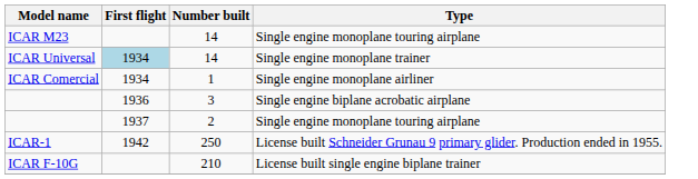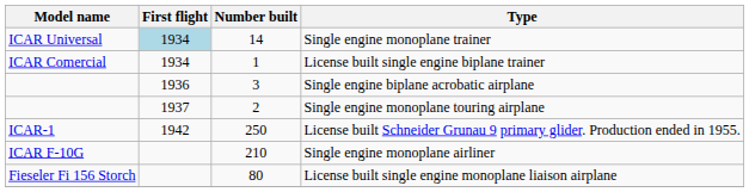- row: ICAR M23 | 14 | Single engine monoplane touring airplane
ICAR Comercial | Type: Single engine monoplane airliner -> License built single engine biplane trainer
ICAR F-10G | Type: License built single engine biplane trainer -> Single engine monoplane airliner
+ row: Fieseler Fi 156 Storch | 80 | License built single engine monoplane liaison airplane
